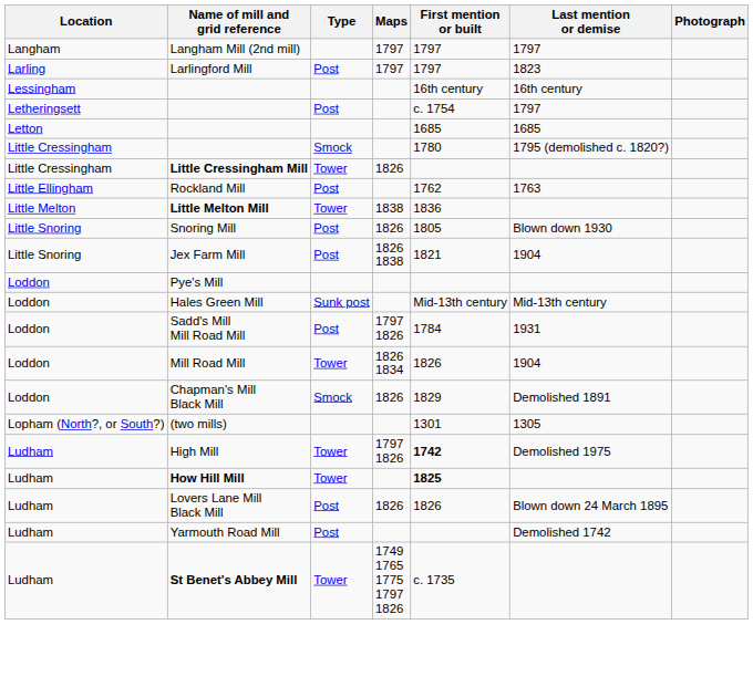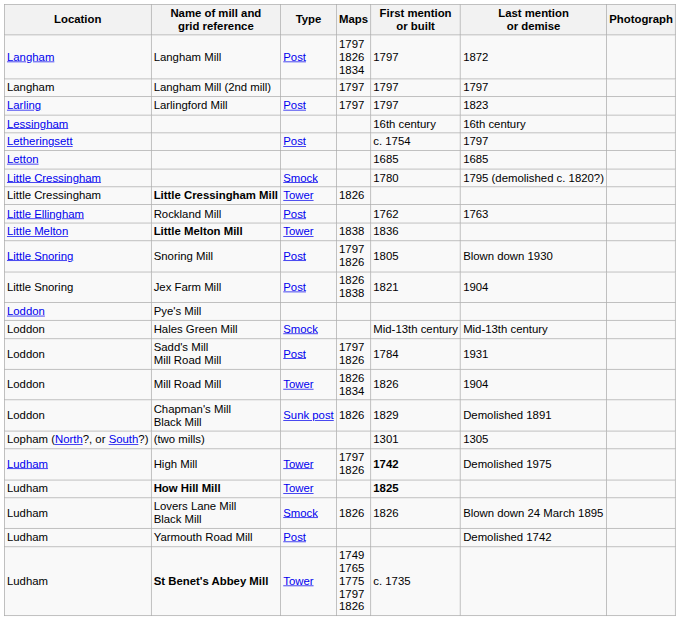+ row: Langham | Langham Mill | Post | 1797 1826 1834 | 1797 | 1872
Snoring Mill | Maps: 1826 -> 1797 1826
Hales Green Mill | Type: Sunk post -> Smock
Chapman's Mill Black Mill | Type: Smock -> Sunk post
Lovers Lane Mill Black Mill | Type: Post -> Smock
